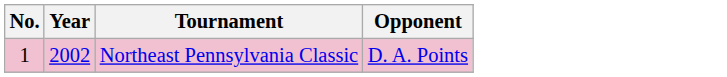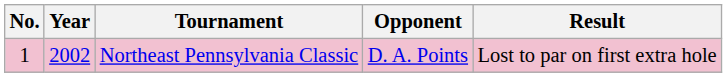+ column: Result | Lost to par on first extra hole
